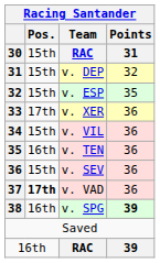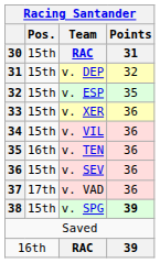v. XER | Pos.: 17th -> 15th
v. VAD | Pos.: bold -> normal
v. SPG | Pos.: 16th -> 15th
